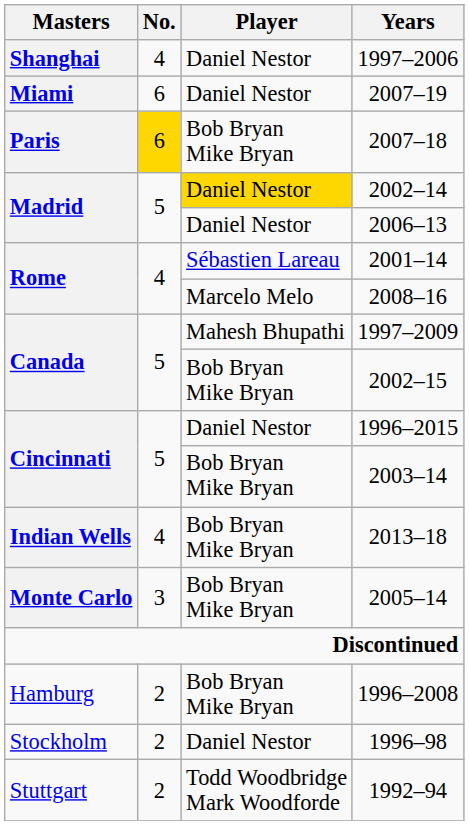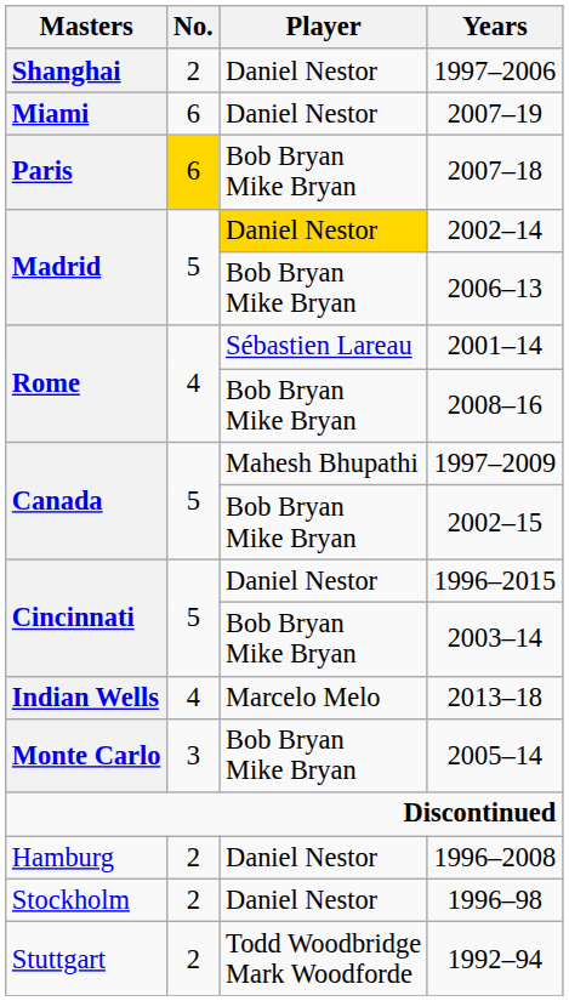1997–2006 | No.: 4 -> 2
2006–13 | Player: Daniel Nestor -> Bob Bryan Mike Bryan
2008–16 | Player: Marcelo Melo -> Bob Bryan Mike Bryan
2013–18 | Player: Bob Bryan Mike Bryan -> Marcelo Melo
1996–2008 | Player: Bob Bryan Mike Bryan -> Daniel Nestor
